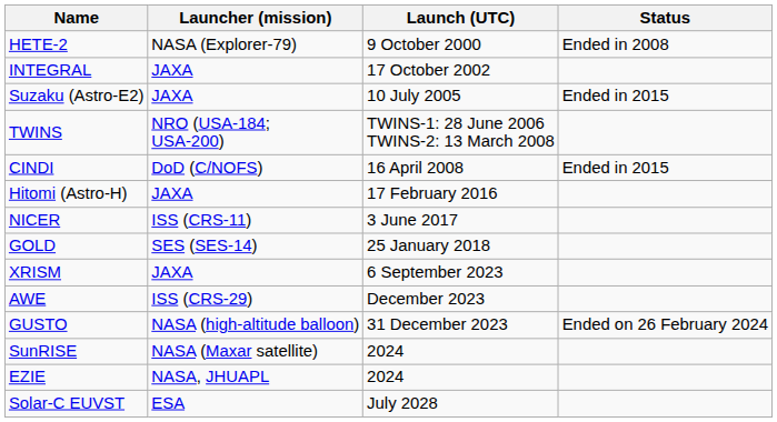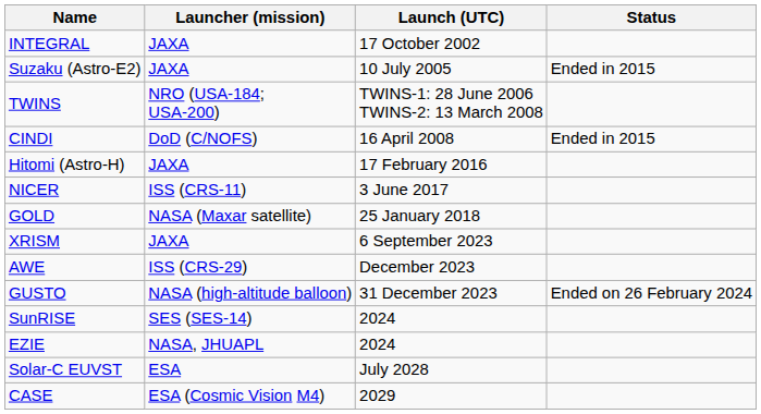- row: HETE-2 | NASA (Explorer-79) | 9 October 2000 | Ended in 2008
GOLD | Launcher (mission): SES (SES-14) -> NASA (Maxar satellite)
SunRISE | Launcher (mission): NASA (Maxar satellite) -> SES (SES-14)
+ row: CASE | ESA (Cosmic Vision M4) | 2029
